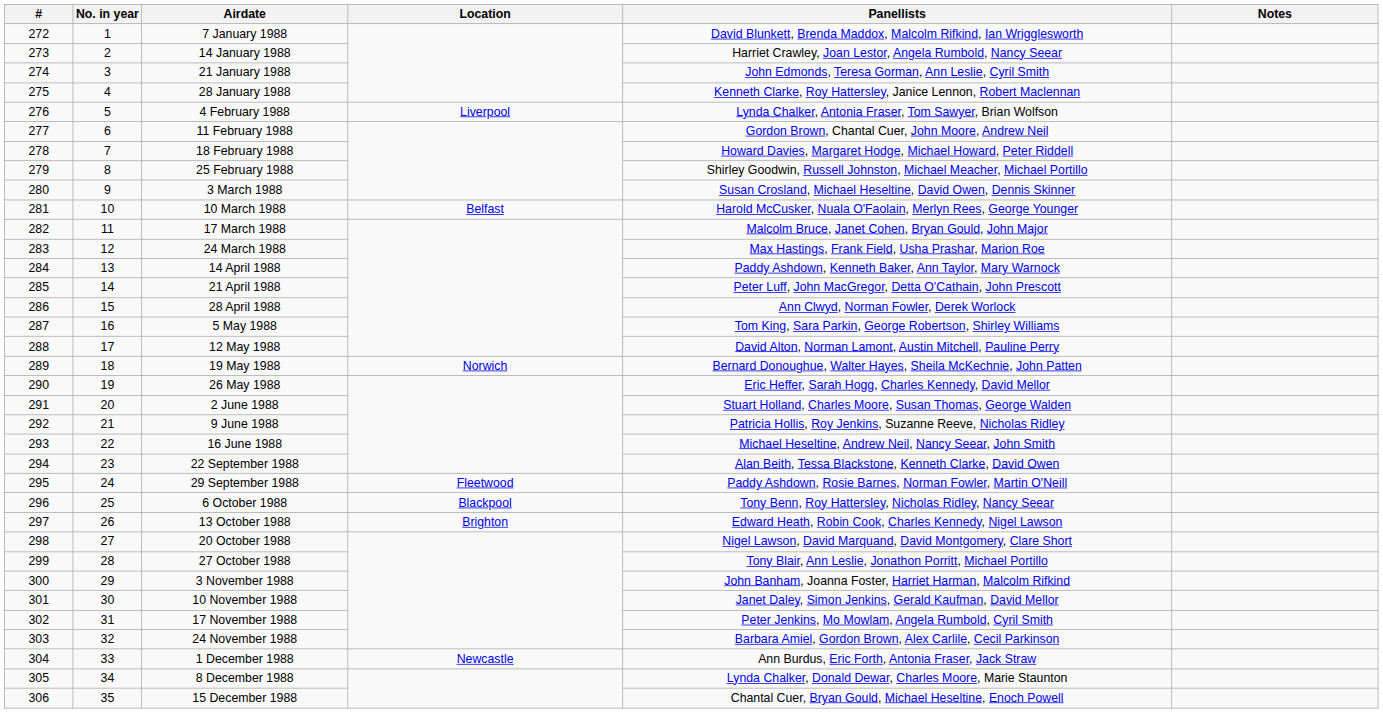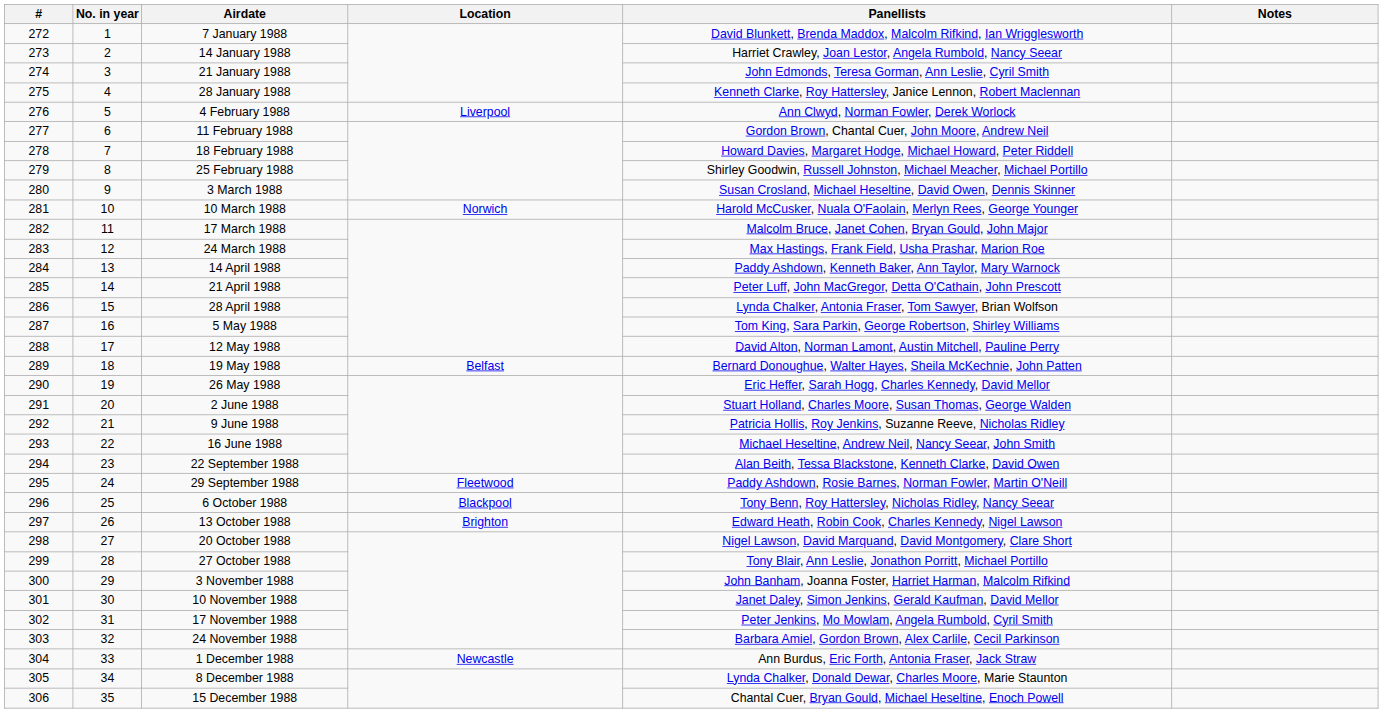4 February 1988 | Panellists: Lynda Chalker, Antonia Fraser, Tom Sawyer, Brian Wolfson -> Ann Clwyd, Norman Fowler, Derek Worlock
10 March 1988 | Location: Belfast -> Norwich
28 April 1988 | Panellists: Ann Clwyd, Norman Fowler, Derek Worlock -> Lynda Chalker, Antonia Fraser, Tom Sawyer, Brian Wolfson
19 May 1988 | Location: Norwich -> Belfast
